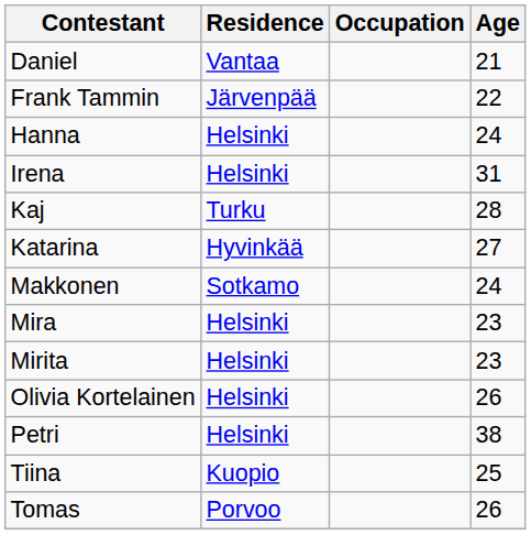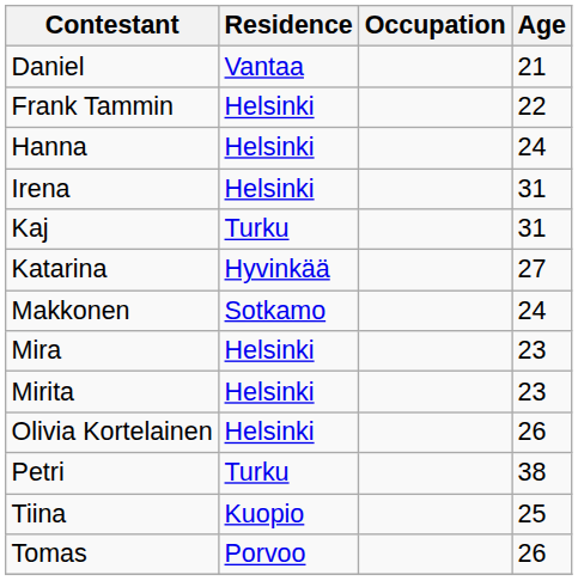Frank Tammin | Residence: Järvenpää -> Helsinki
Kaj | Age: 28 -> 31
Petri | Residence: Helsinki -> Turku
